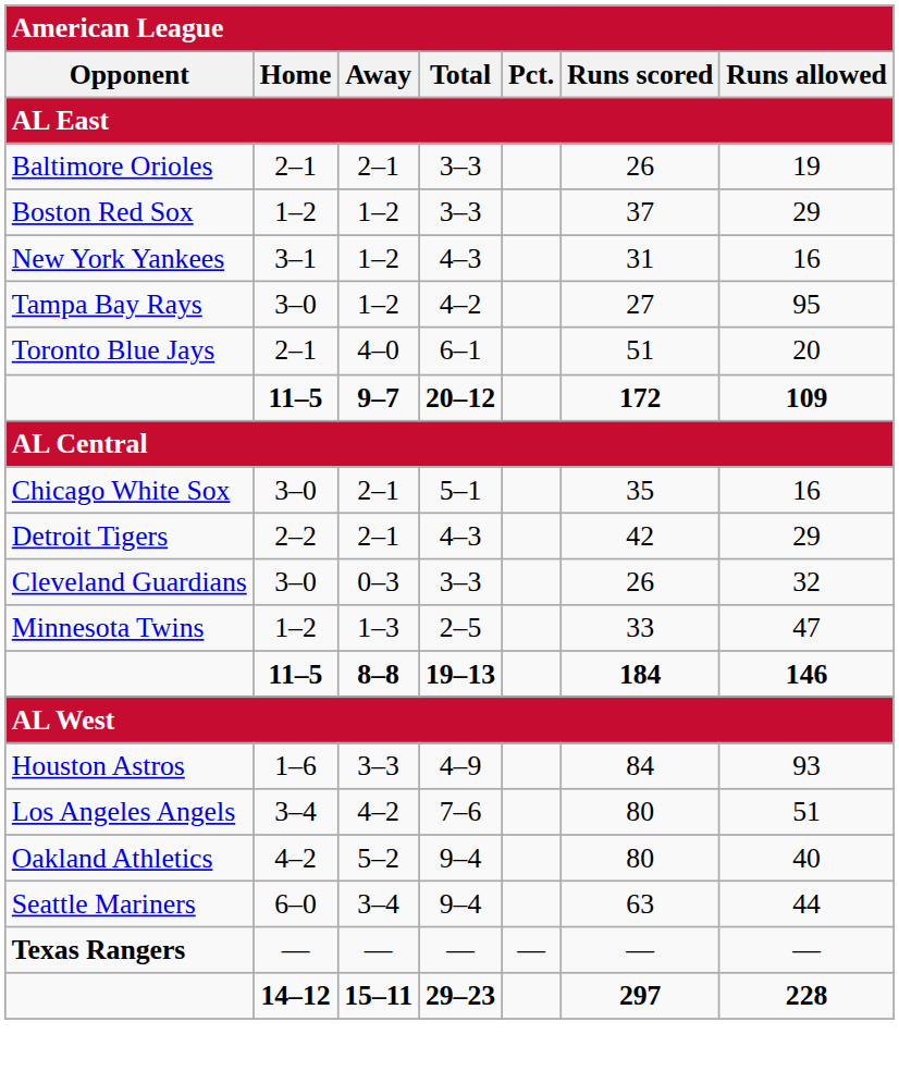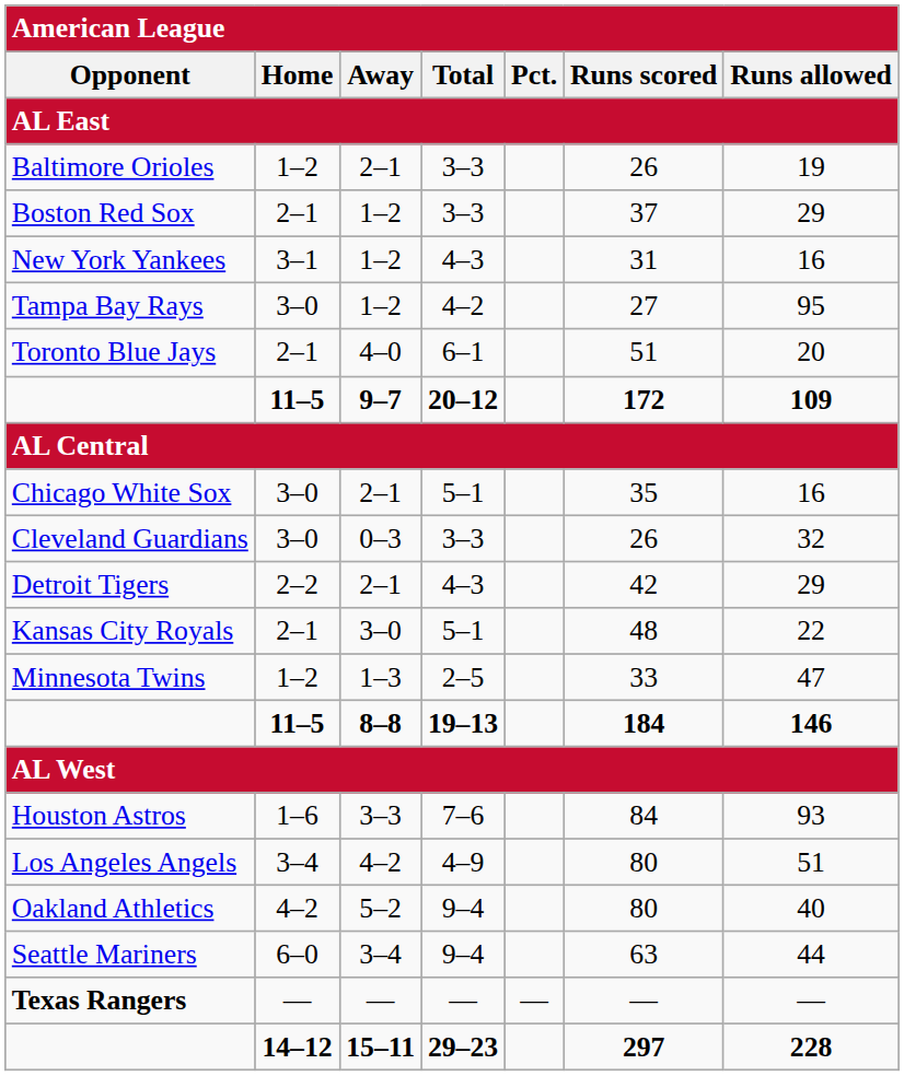Baltimore Orioles | Home: 2–1 -> 1–2
Boston Red Sox | Home: 1–2 -> 2–1
rows swapped: Cleveland Guardians <-> Detroit Tigers
+ row: Kansas City Royals | 2–1 | 3–0 | 5–1 | 48 | 22
Houston Astros | Total: 4–9 -> 7–6
Los Angeles Angels | Total: 7–6 -> 4–9
